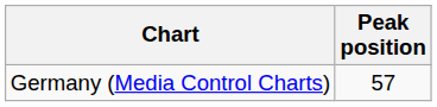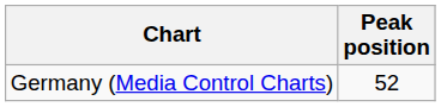Germany (Media Control Charts) | Peak position: 57 -> 52
